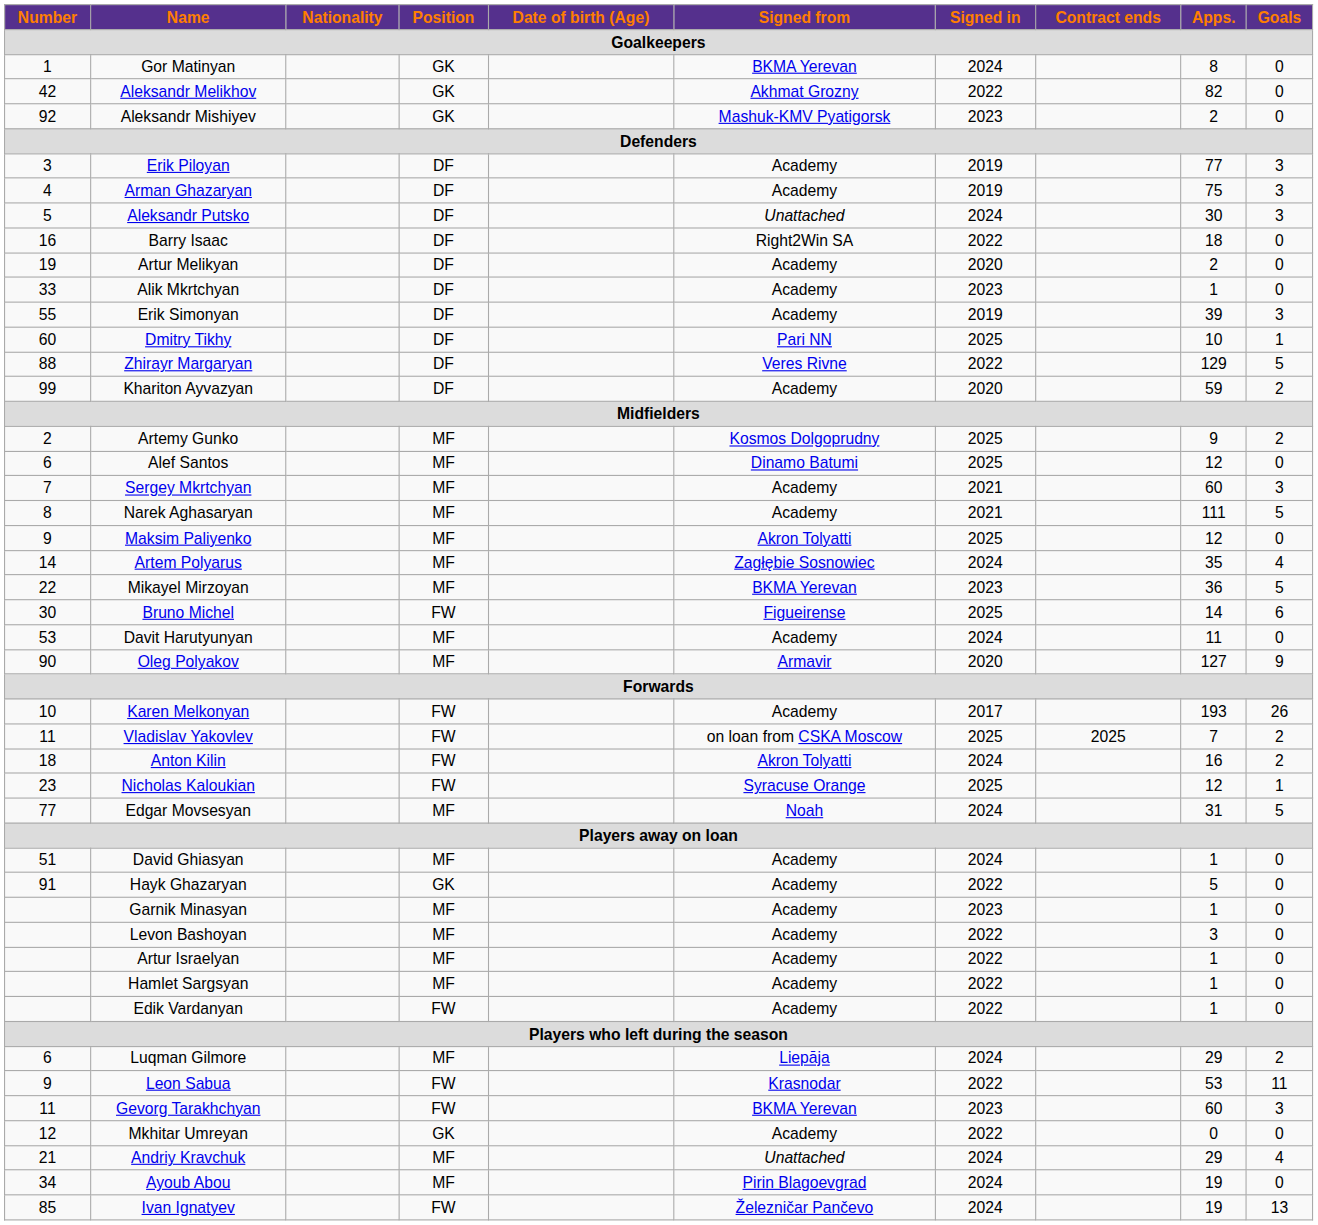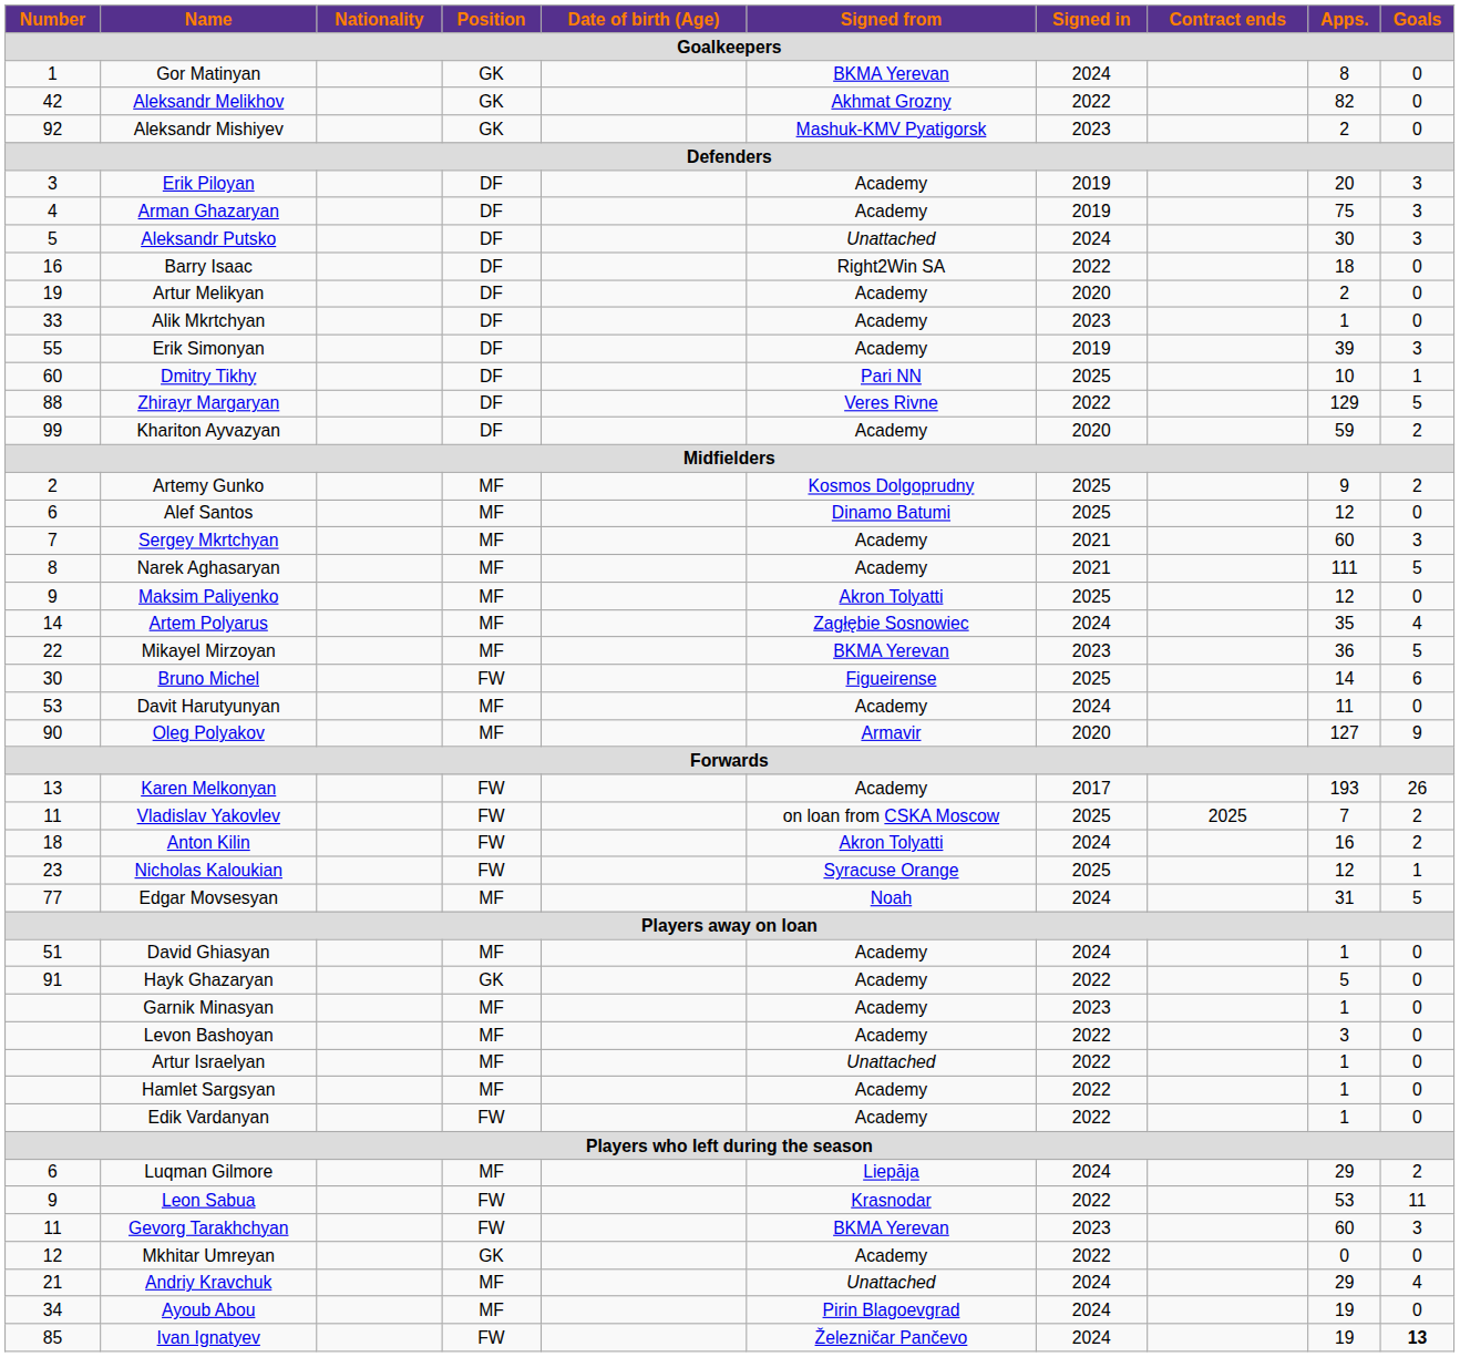Erik Piloyan | Apps.: 77 -> 20
Karen Melkonyan | Number: 10 -> 13
Artur Israelyan | Signed from: Academy -> Unattached
Ivan Ignatyev | Goals: normal -> bold
